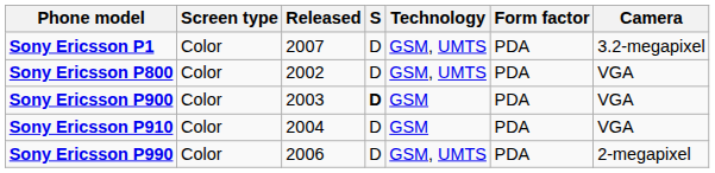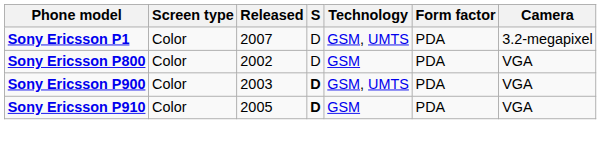Sony Ericsson P800 | Technology: GSM, UMTS -> GSM
Sony Ericsson P900 | Technology: GSM -> GSM, UMTS
Sony Ericsson P910 | Released: 2004 -> 2005
Sony Ericsson P910 | S: normal -> bold
- row: Sony Ericsson P990 | Color | 2006 | D | GSM, UMTS | PDA | 2-megapixel
